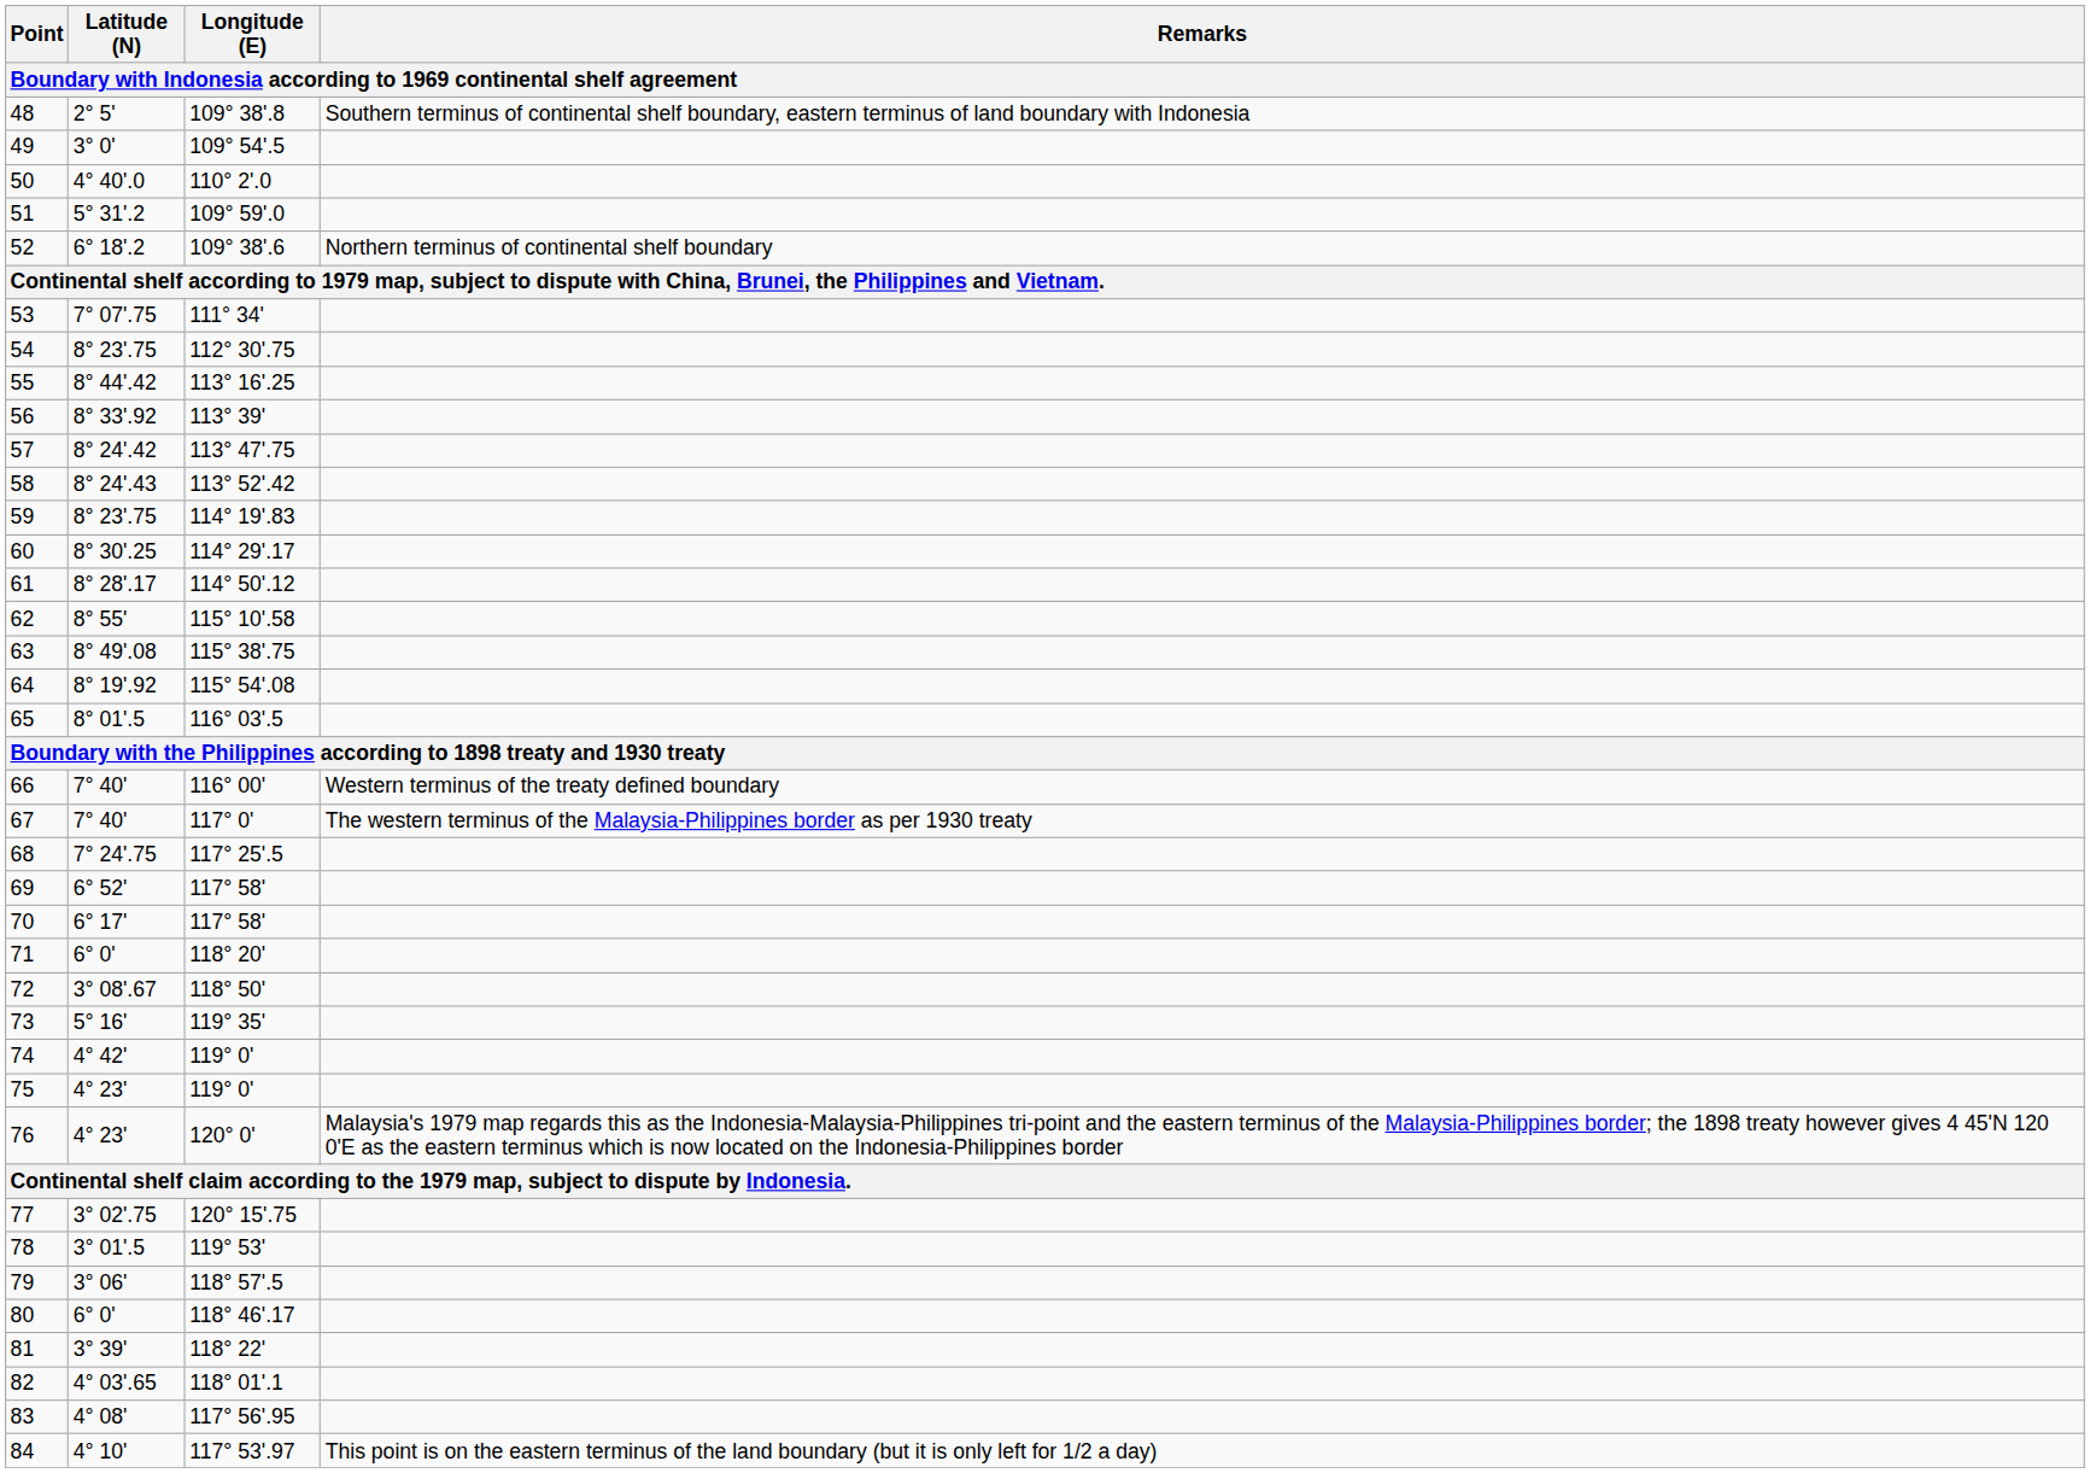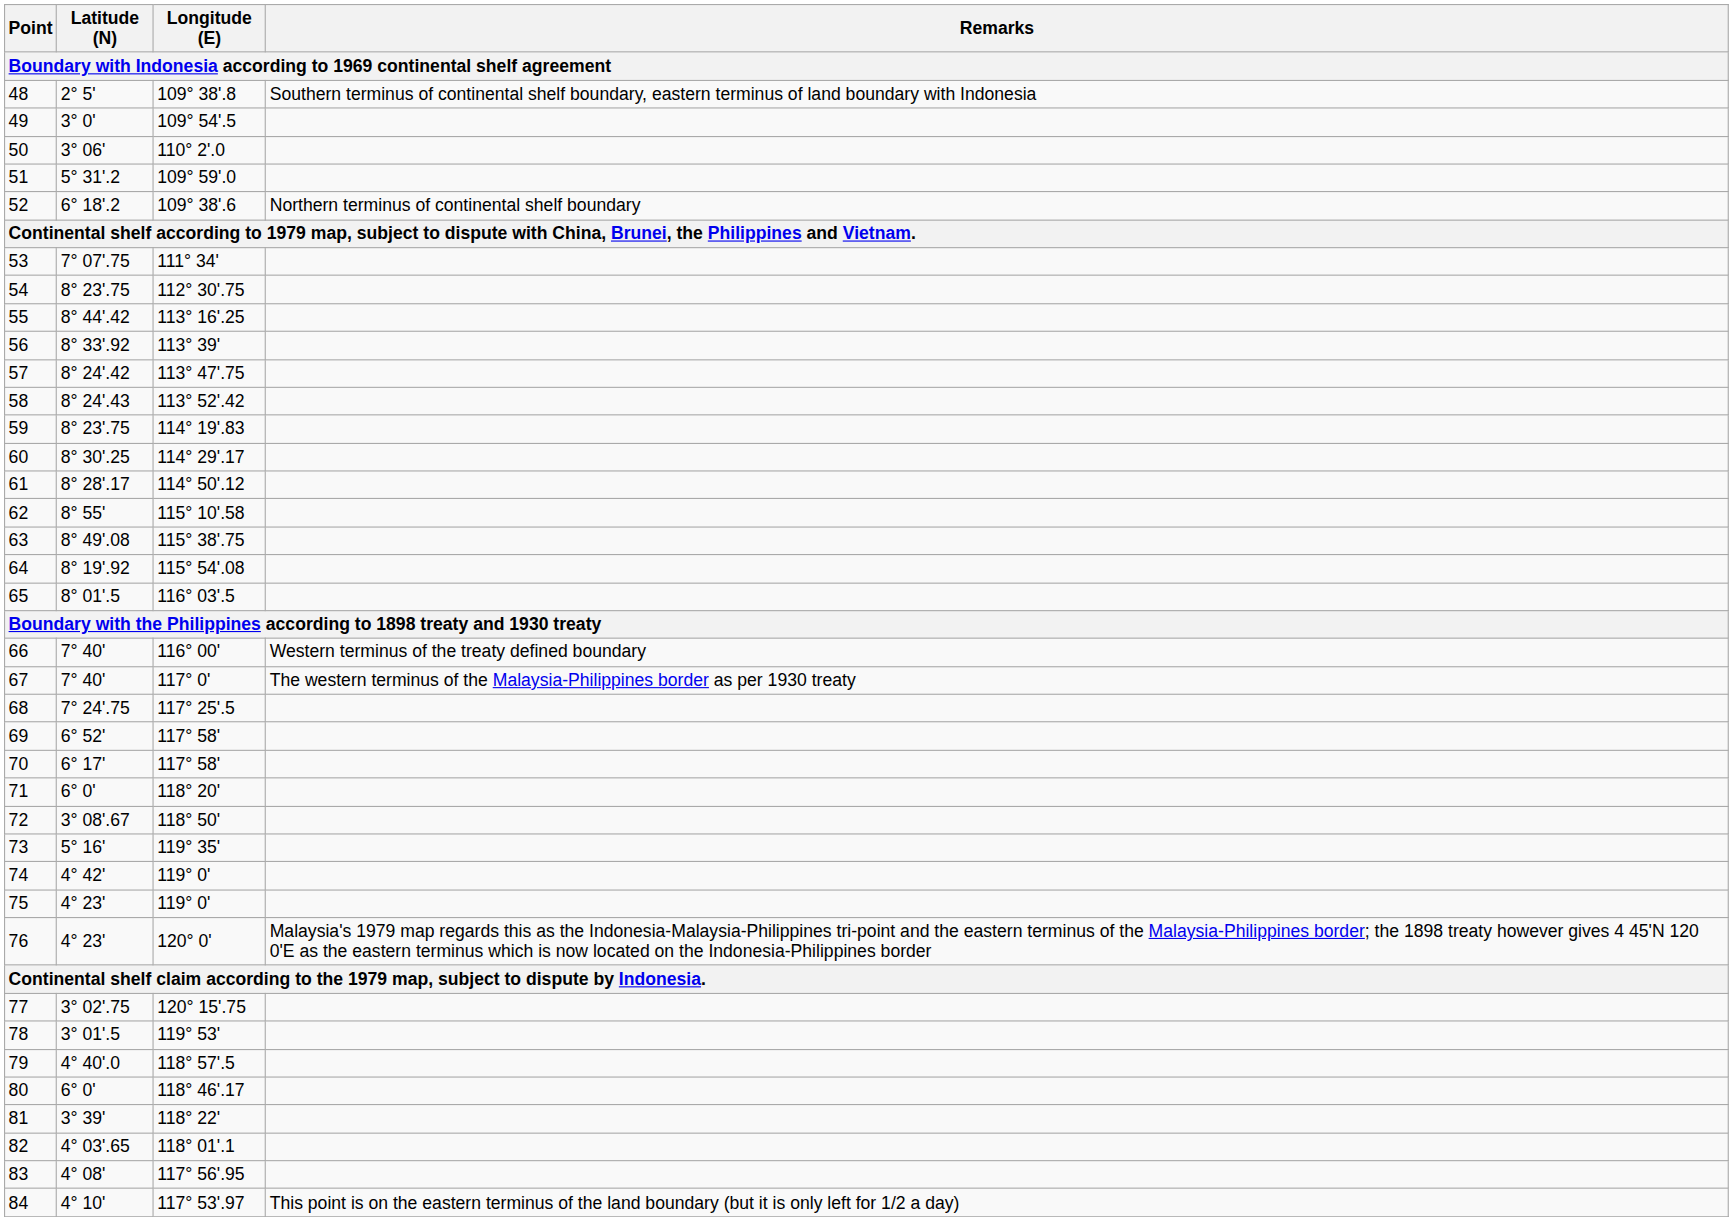50 | Latitude (N): 4° 40'.0 -> 3° 06'
79 | Latitude (N): 3° 06' -> 4° 40'.0
